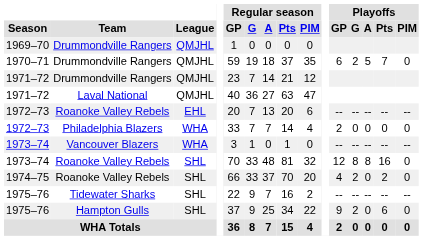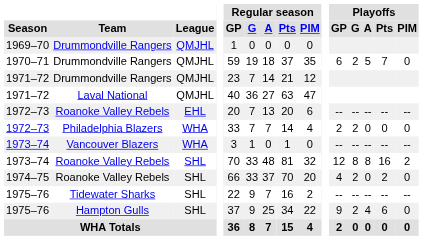1972–73 / Philadelphia Blazers | Playoffs / G: 0 -> 2
1973–74 / Roanoke Valley Rebels | Playoffs / PIM: 0 -> 2
1975–76 / Hampton Gulls | Playoffs / A: 0 -> 4
